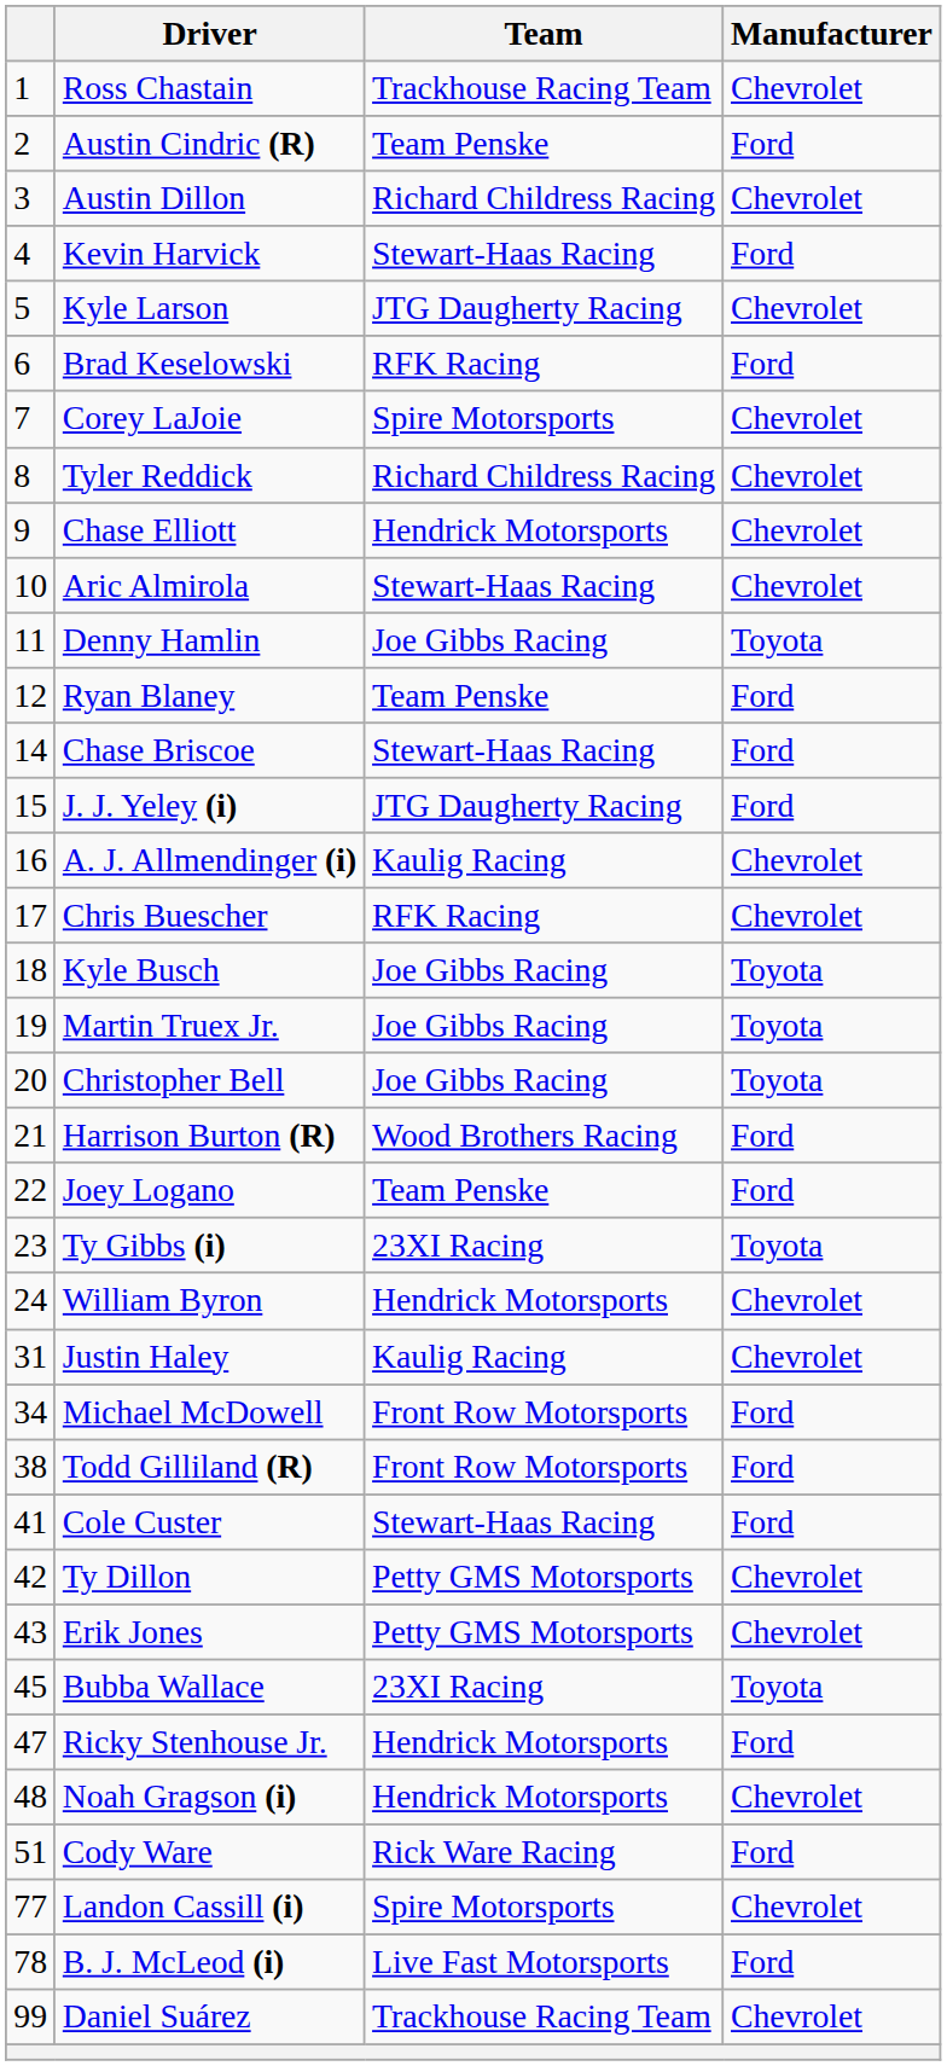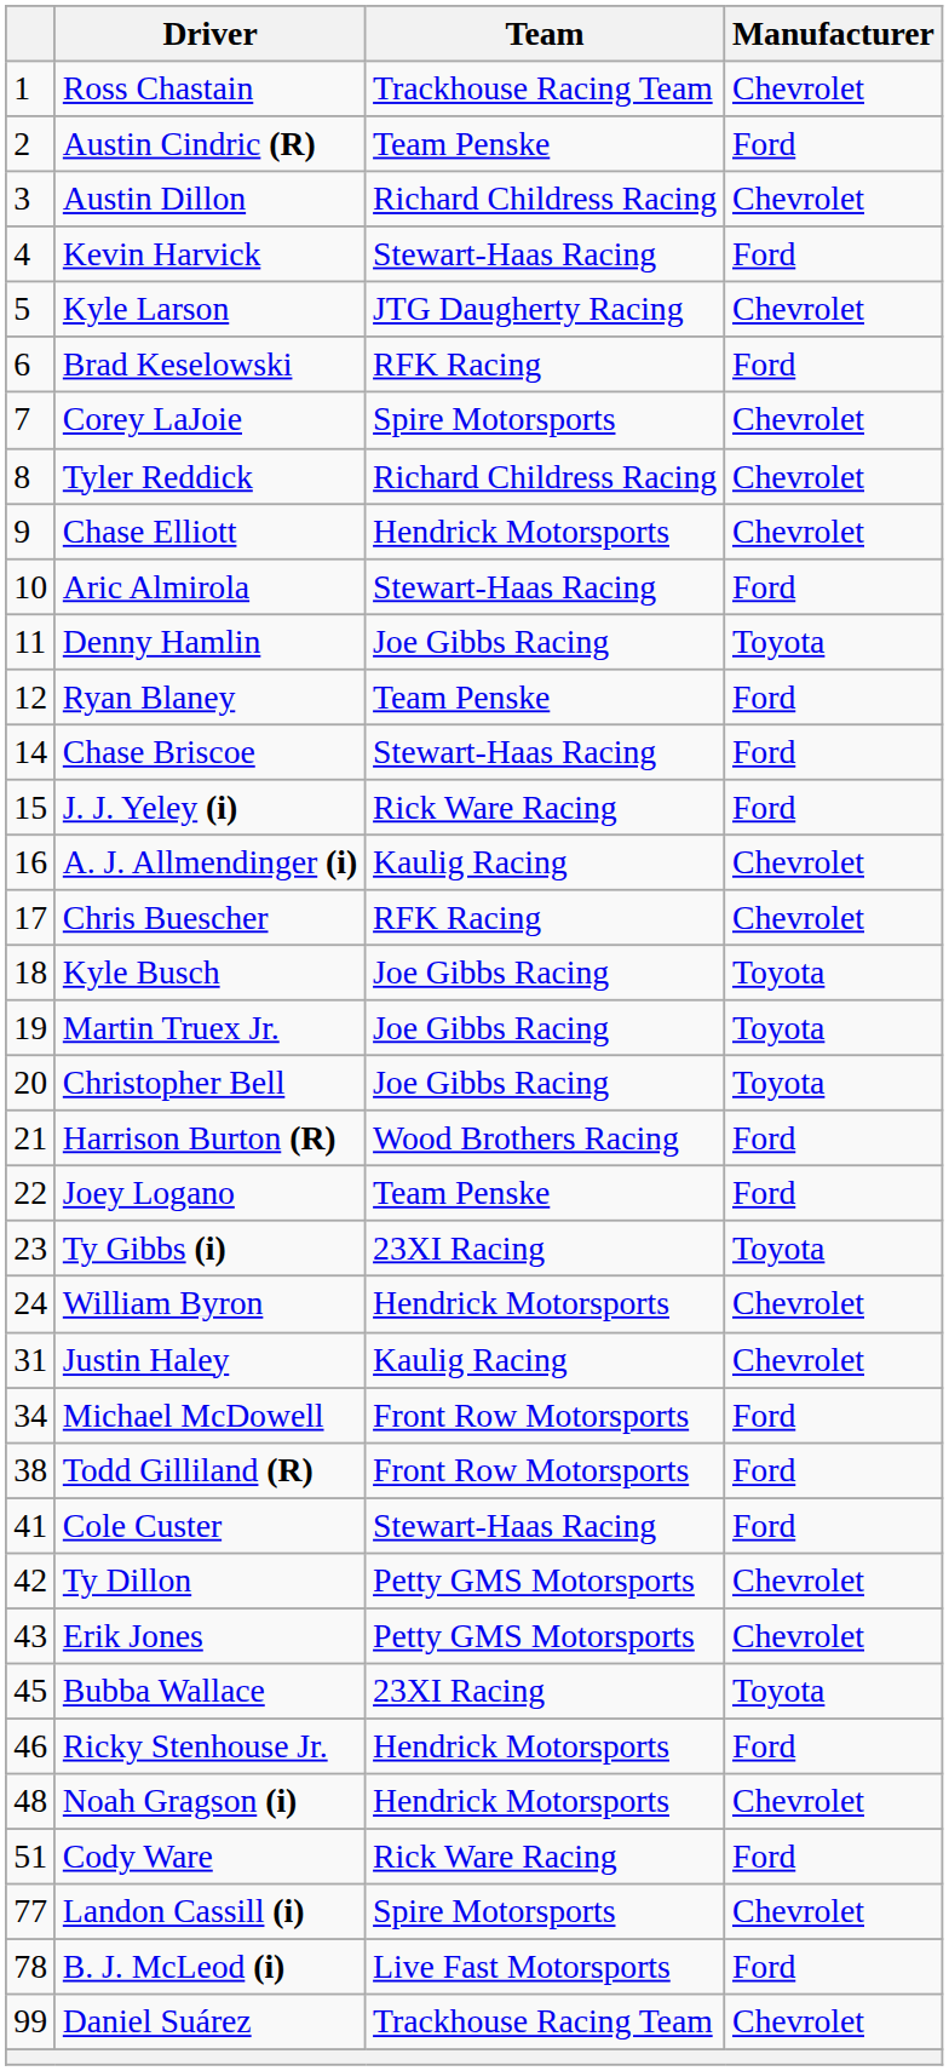Aric Almirola | Manufacturer: Chevrolet -> Ford
J. J. Yeley (i) | Team: JTG Daugherty Racing -> Rick Ware Racing
Ricky Stenhouse Jr. | column 1: 47 -> 46
